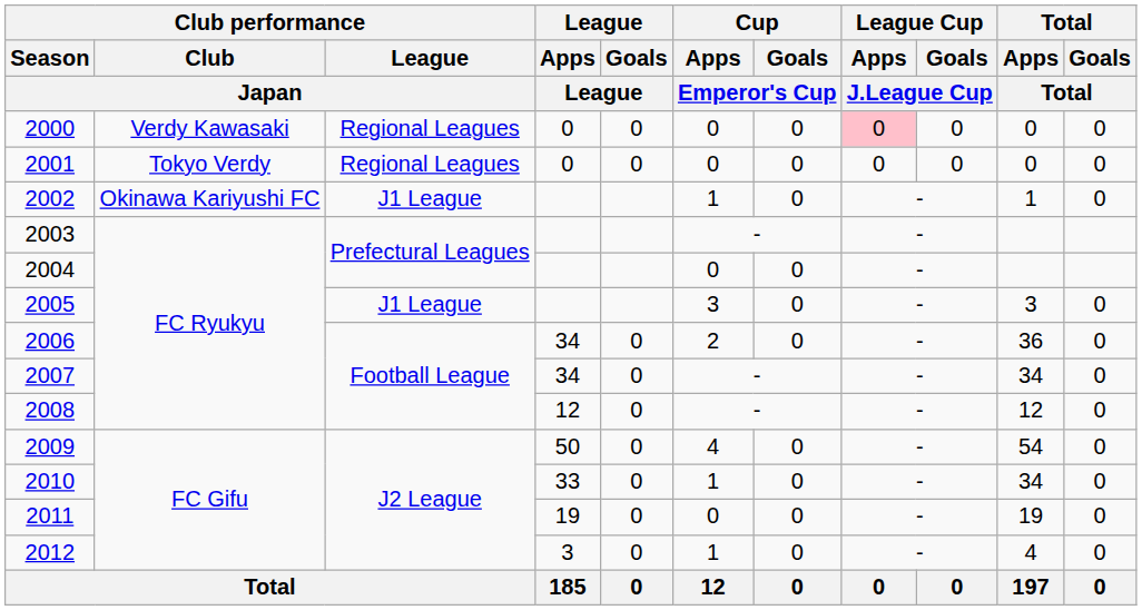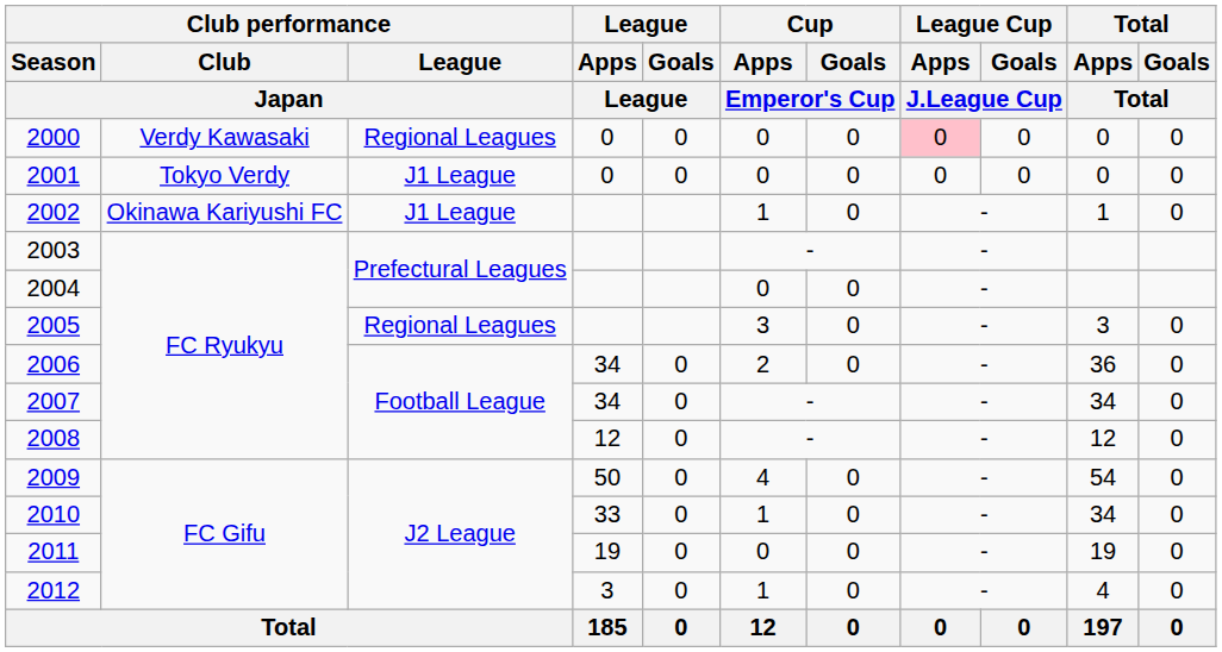2001 | Club performance / League / Japan: Regional Leagues -> J1 League
2005 | Club performance / League / Japan: J1 League -> Regional Leagues
